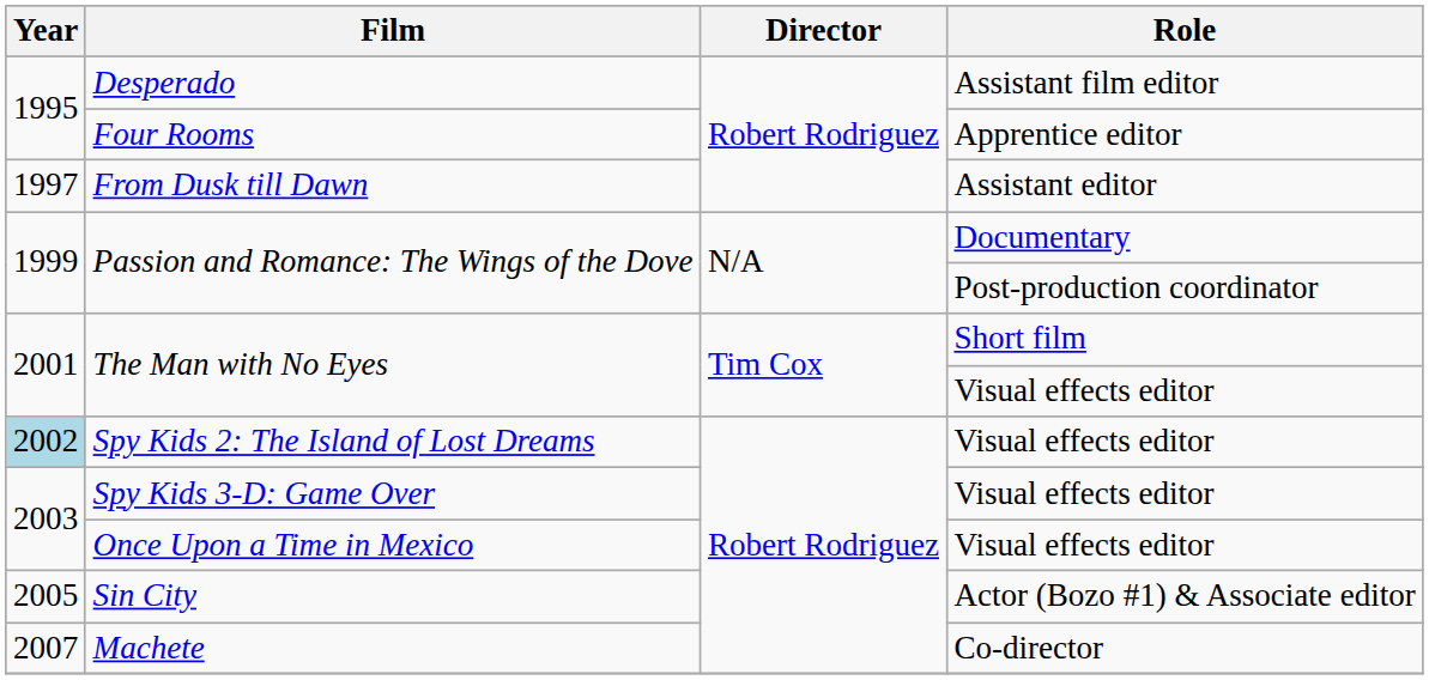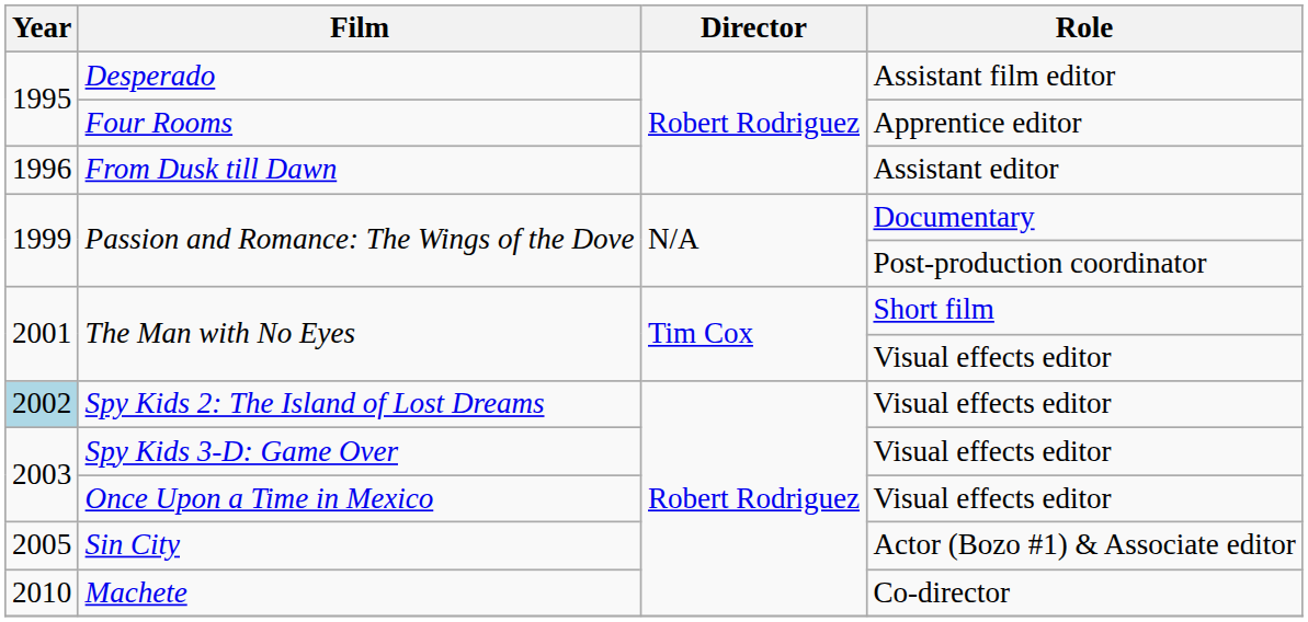From Dusk till Dawn | Year: 1997 -> 1996
Machete | Year: 2007 -> 2010
